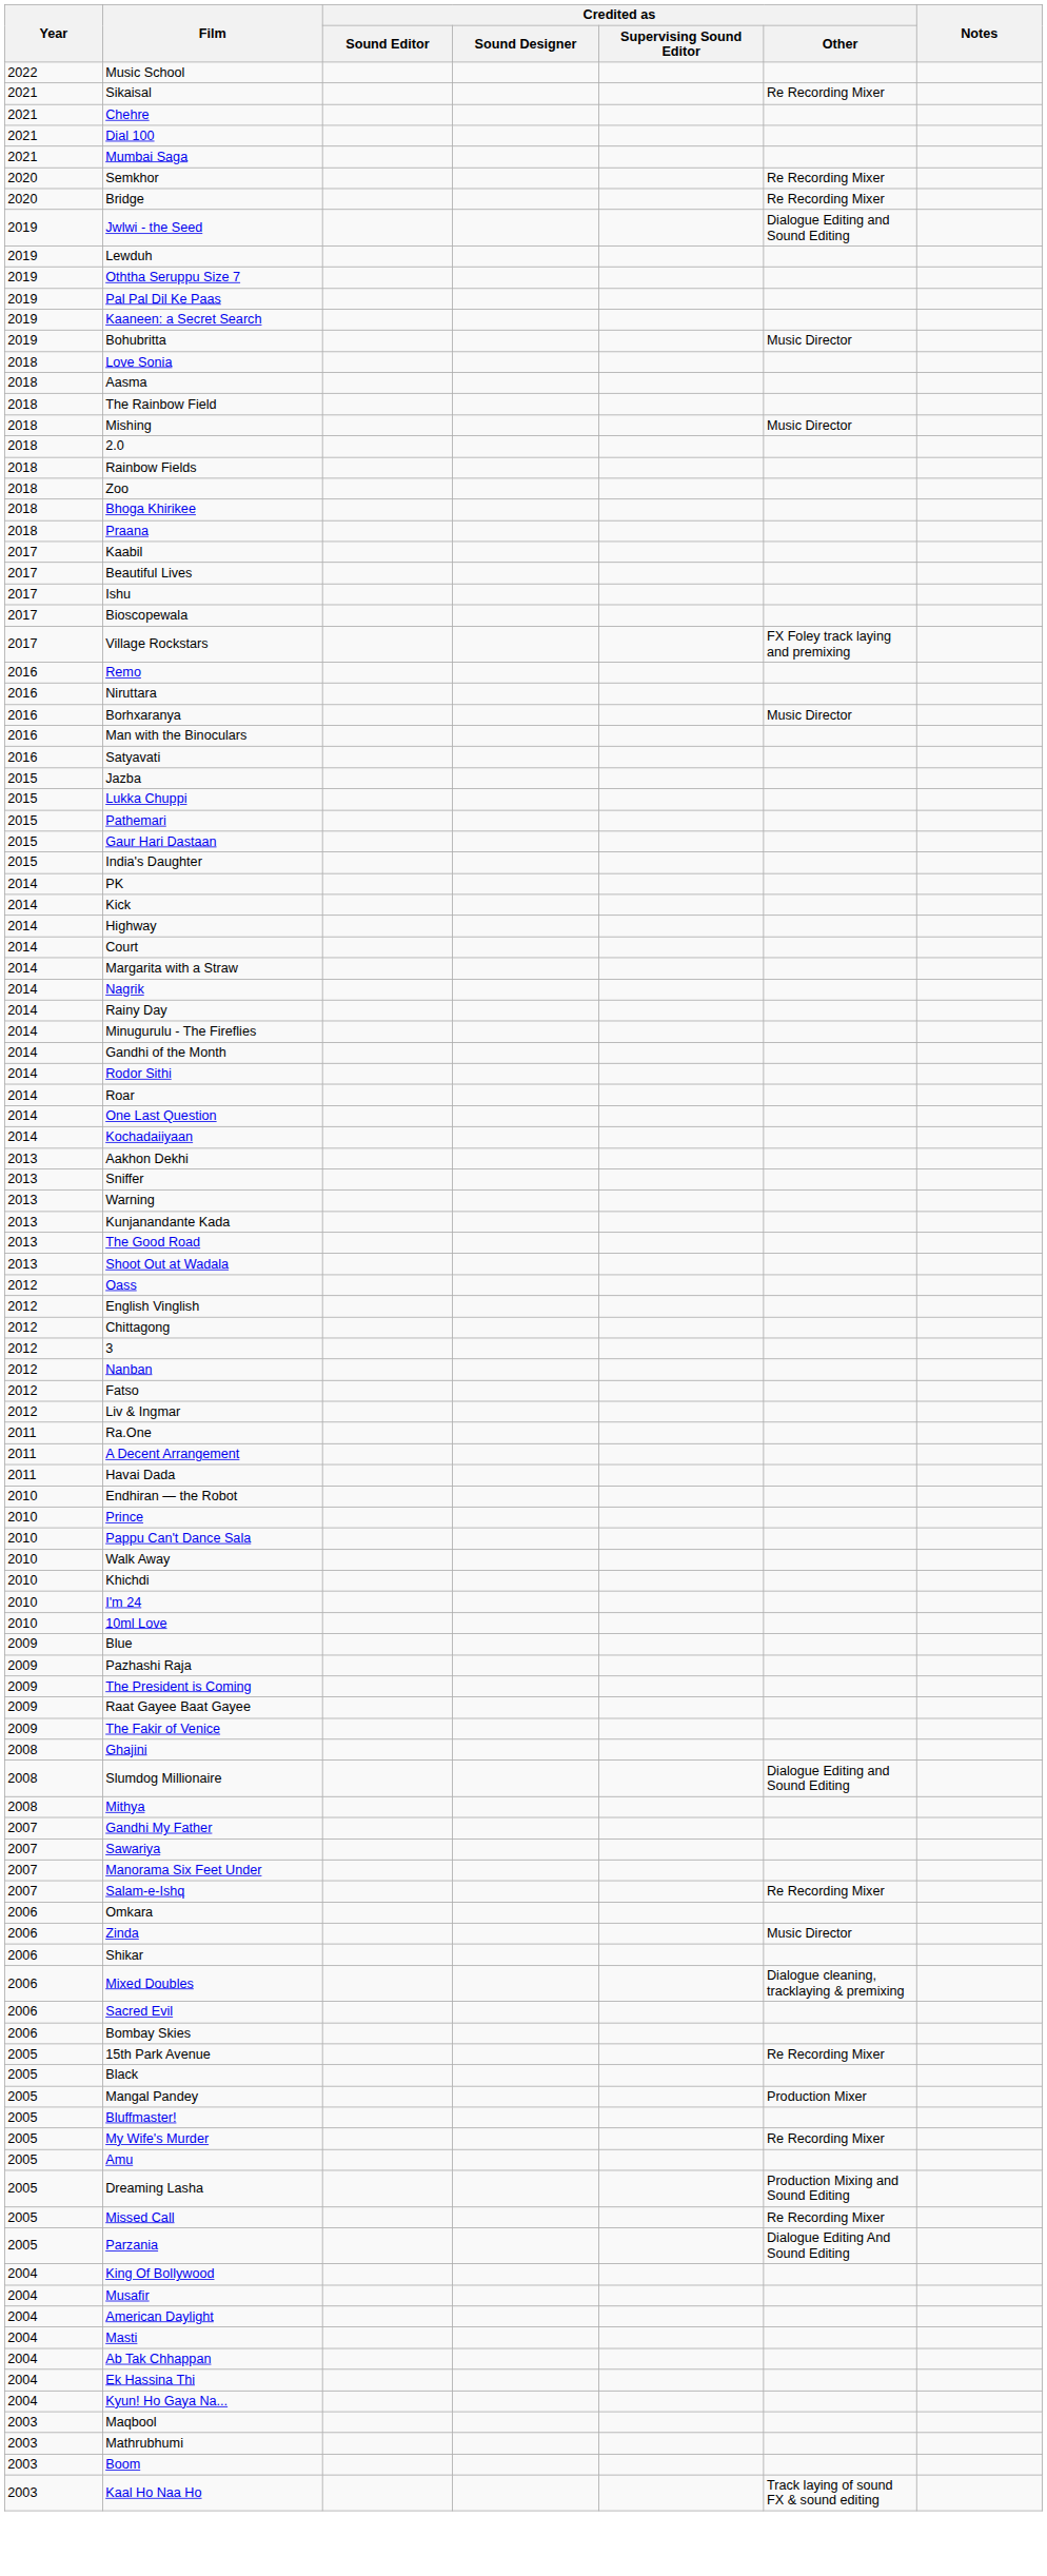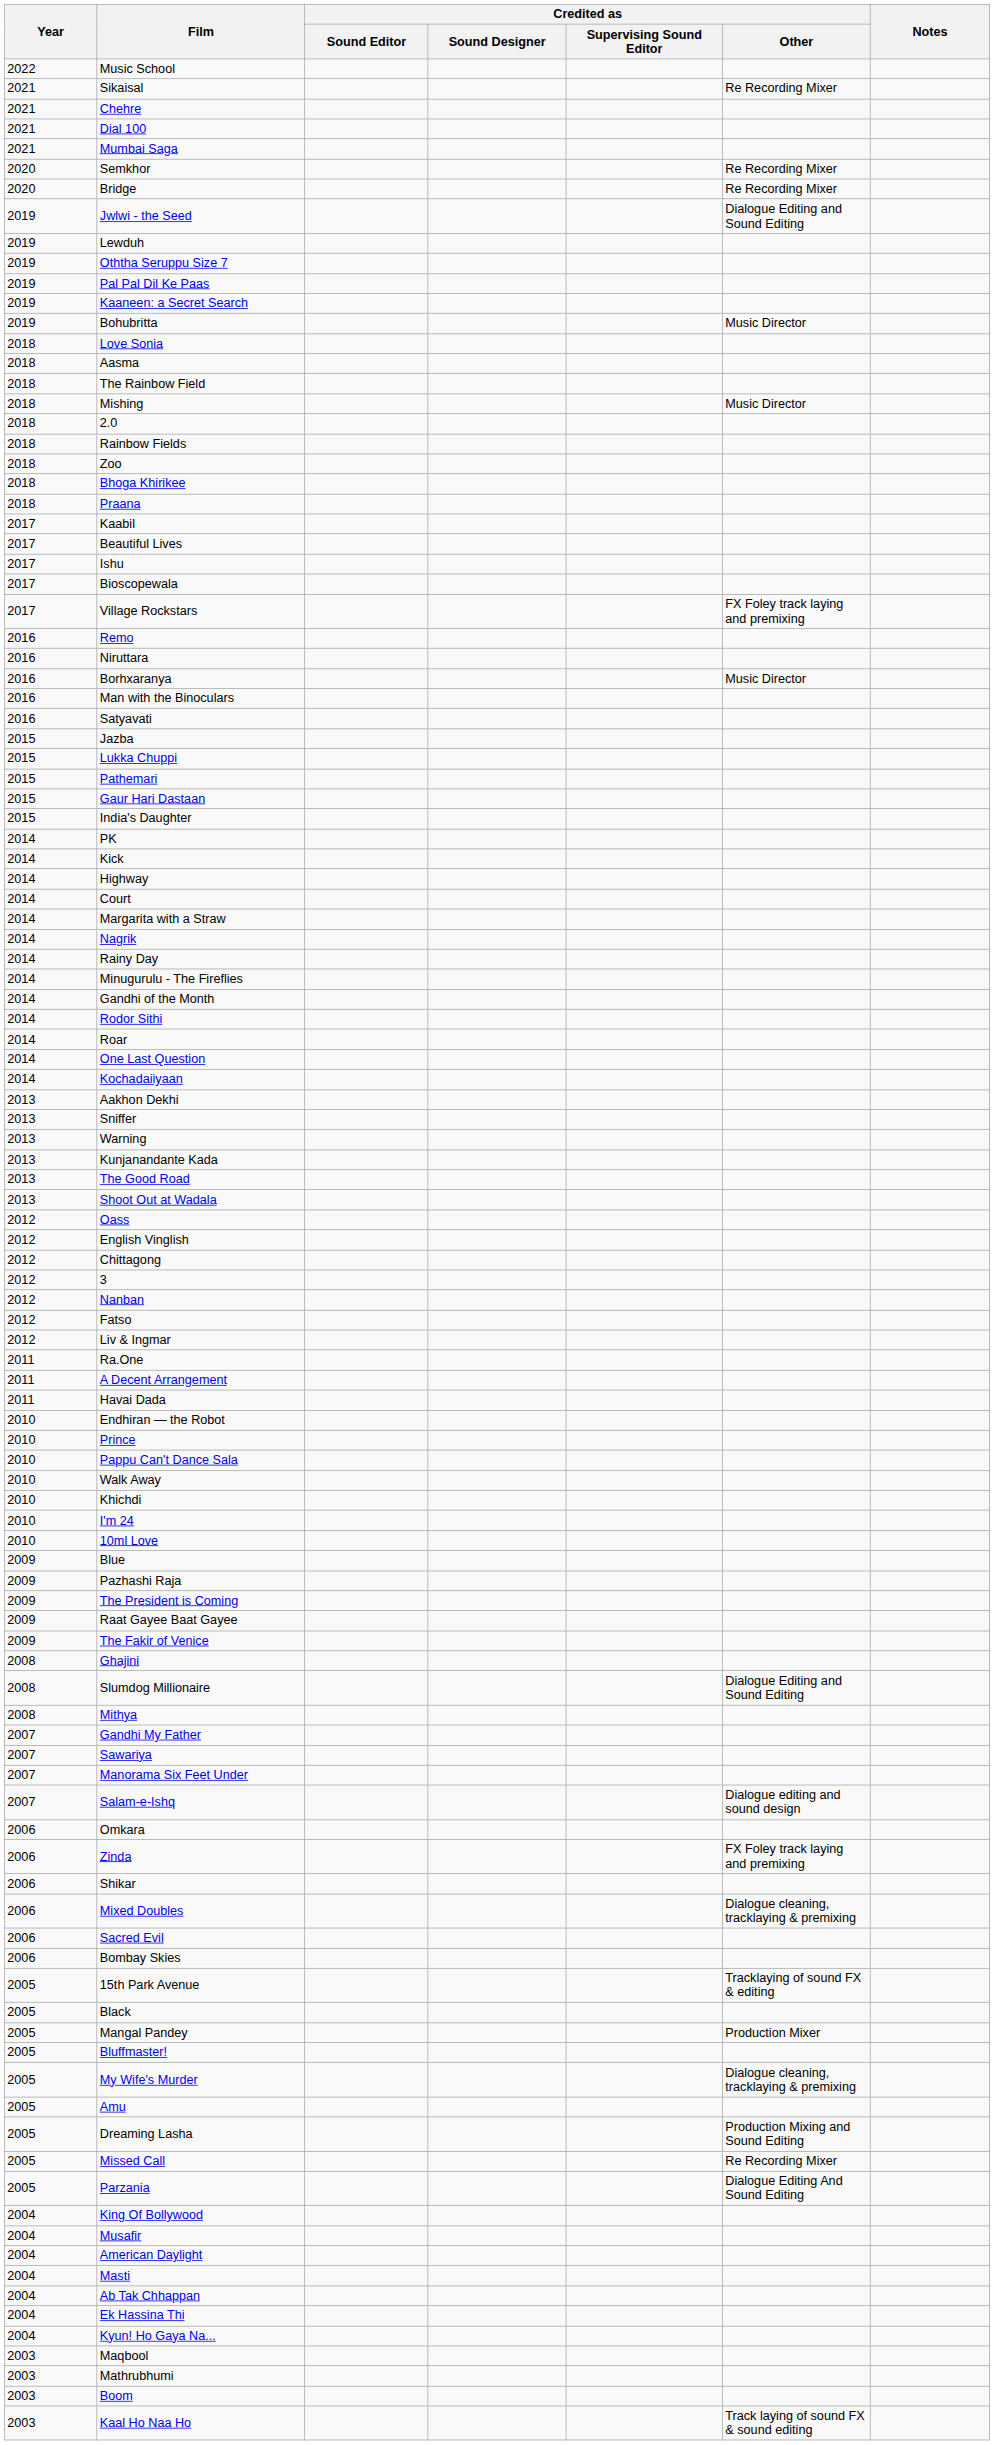Salam-e-Ishq | Credited as / Other: Re Recording Mixer -> Dialogue editing and sound design
Zinda | Credited as / Other: Music Director -> FX Foley track laying and premixing
15th Park Avenue | Credited as / Other: Re Recording Mixer -> Tracklaying of sound FX & editing
My Wife's Murder | Credited as / Other: Re Recording Mixer -> Dialogue cleaning, tracklaying & premixing
